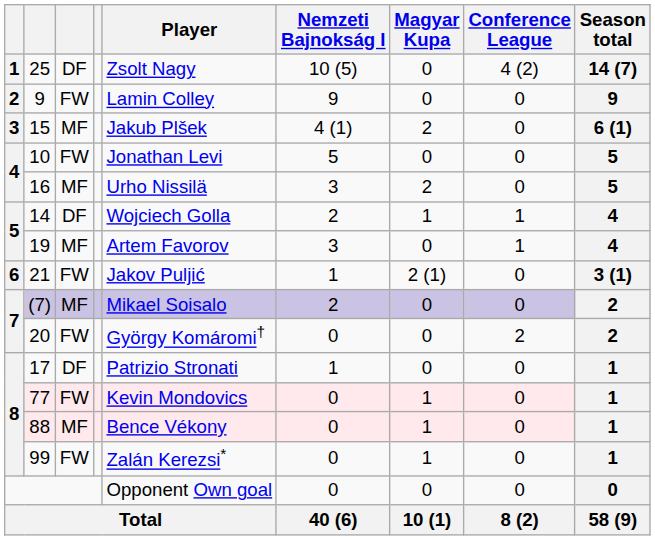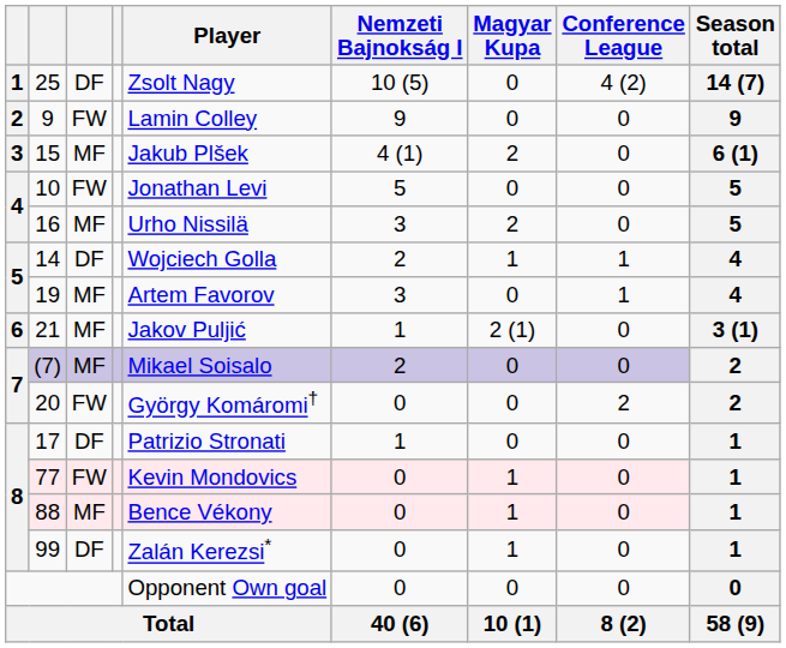21 | column 3: FW -> MF
99 | column 3: FW -> DF
